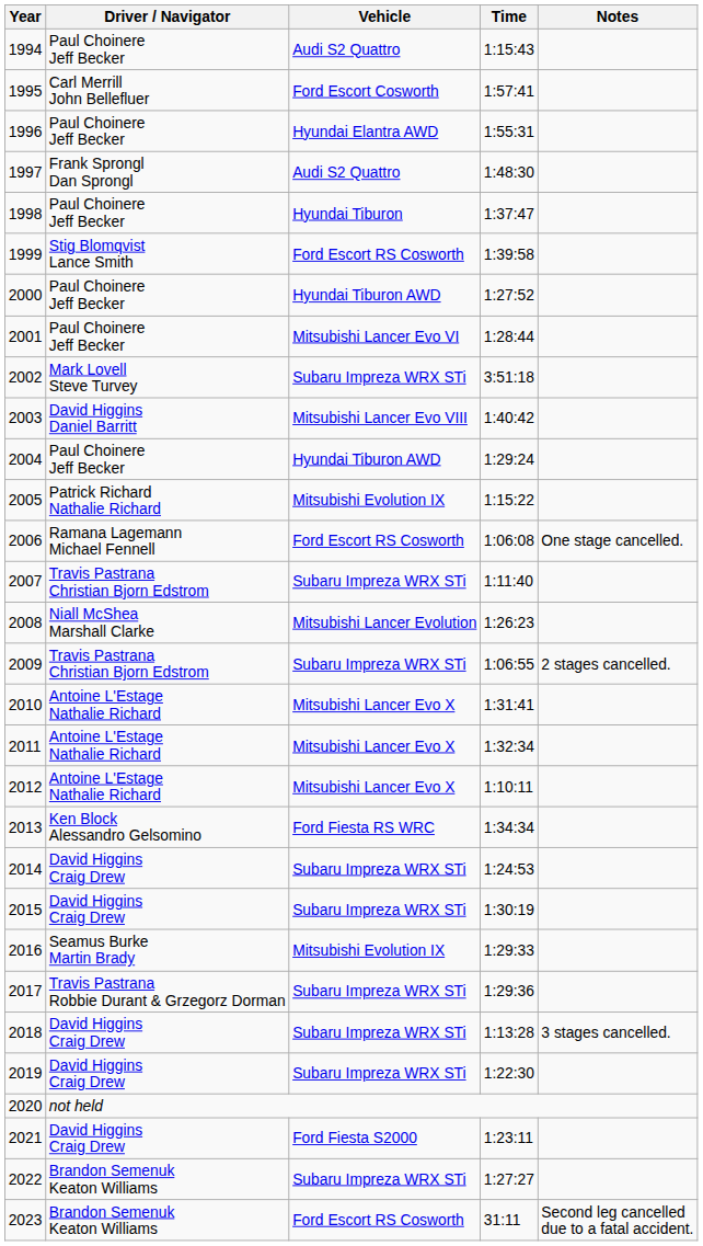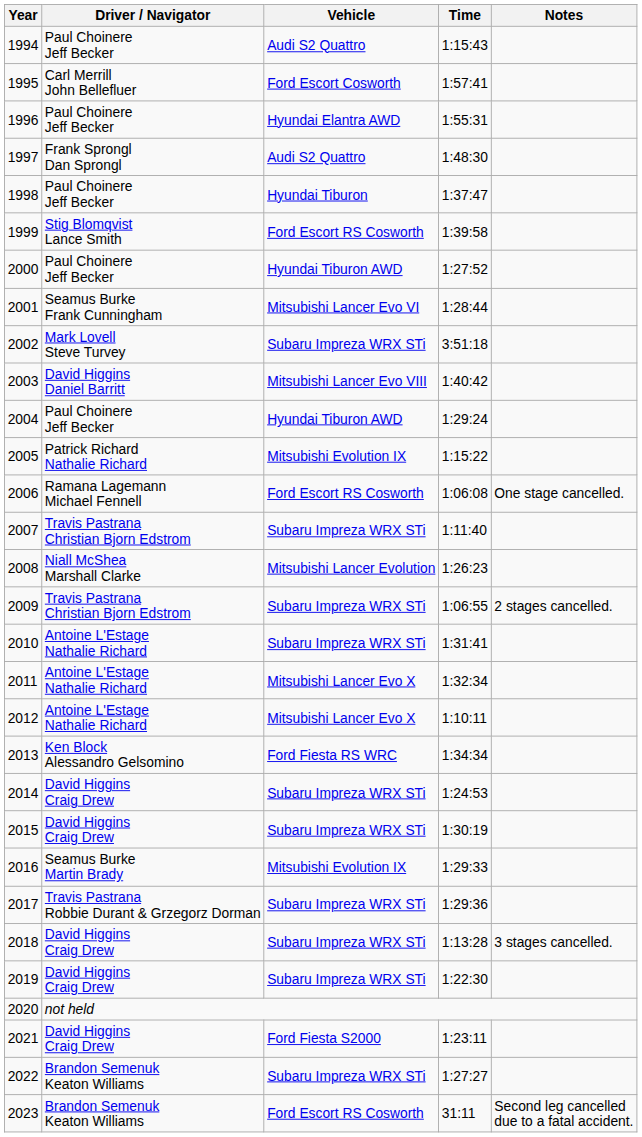2001 | Driver / Navigator: Paul Choinere Jeff Becker -> Seamus Burke Frank Cunningham
2010 | Vehicle: Mitsubishi Lancer Evo X -> Subaru Impreza WRX STi
